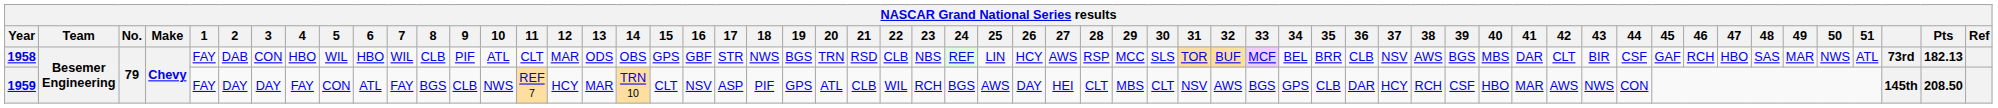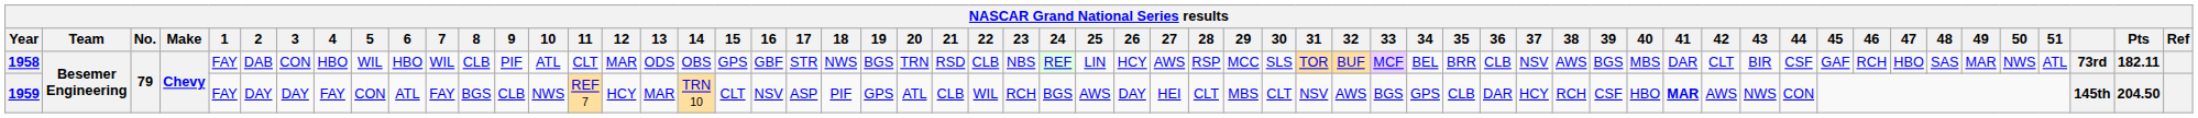1958 | Pts: 182.13 -> 182.11
1959 | 41: normal -> bold
1959 | Pts: 208.50 -> 204.50
